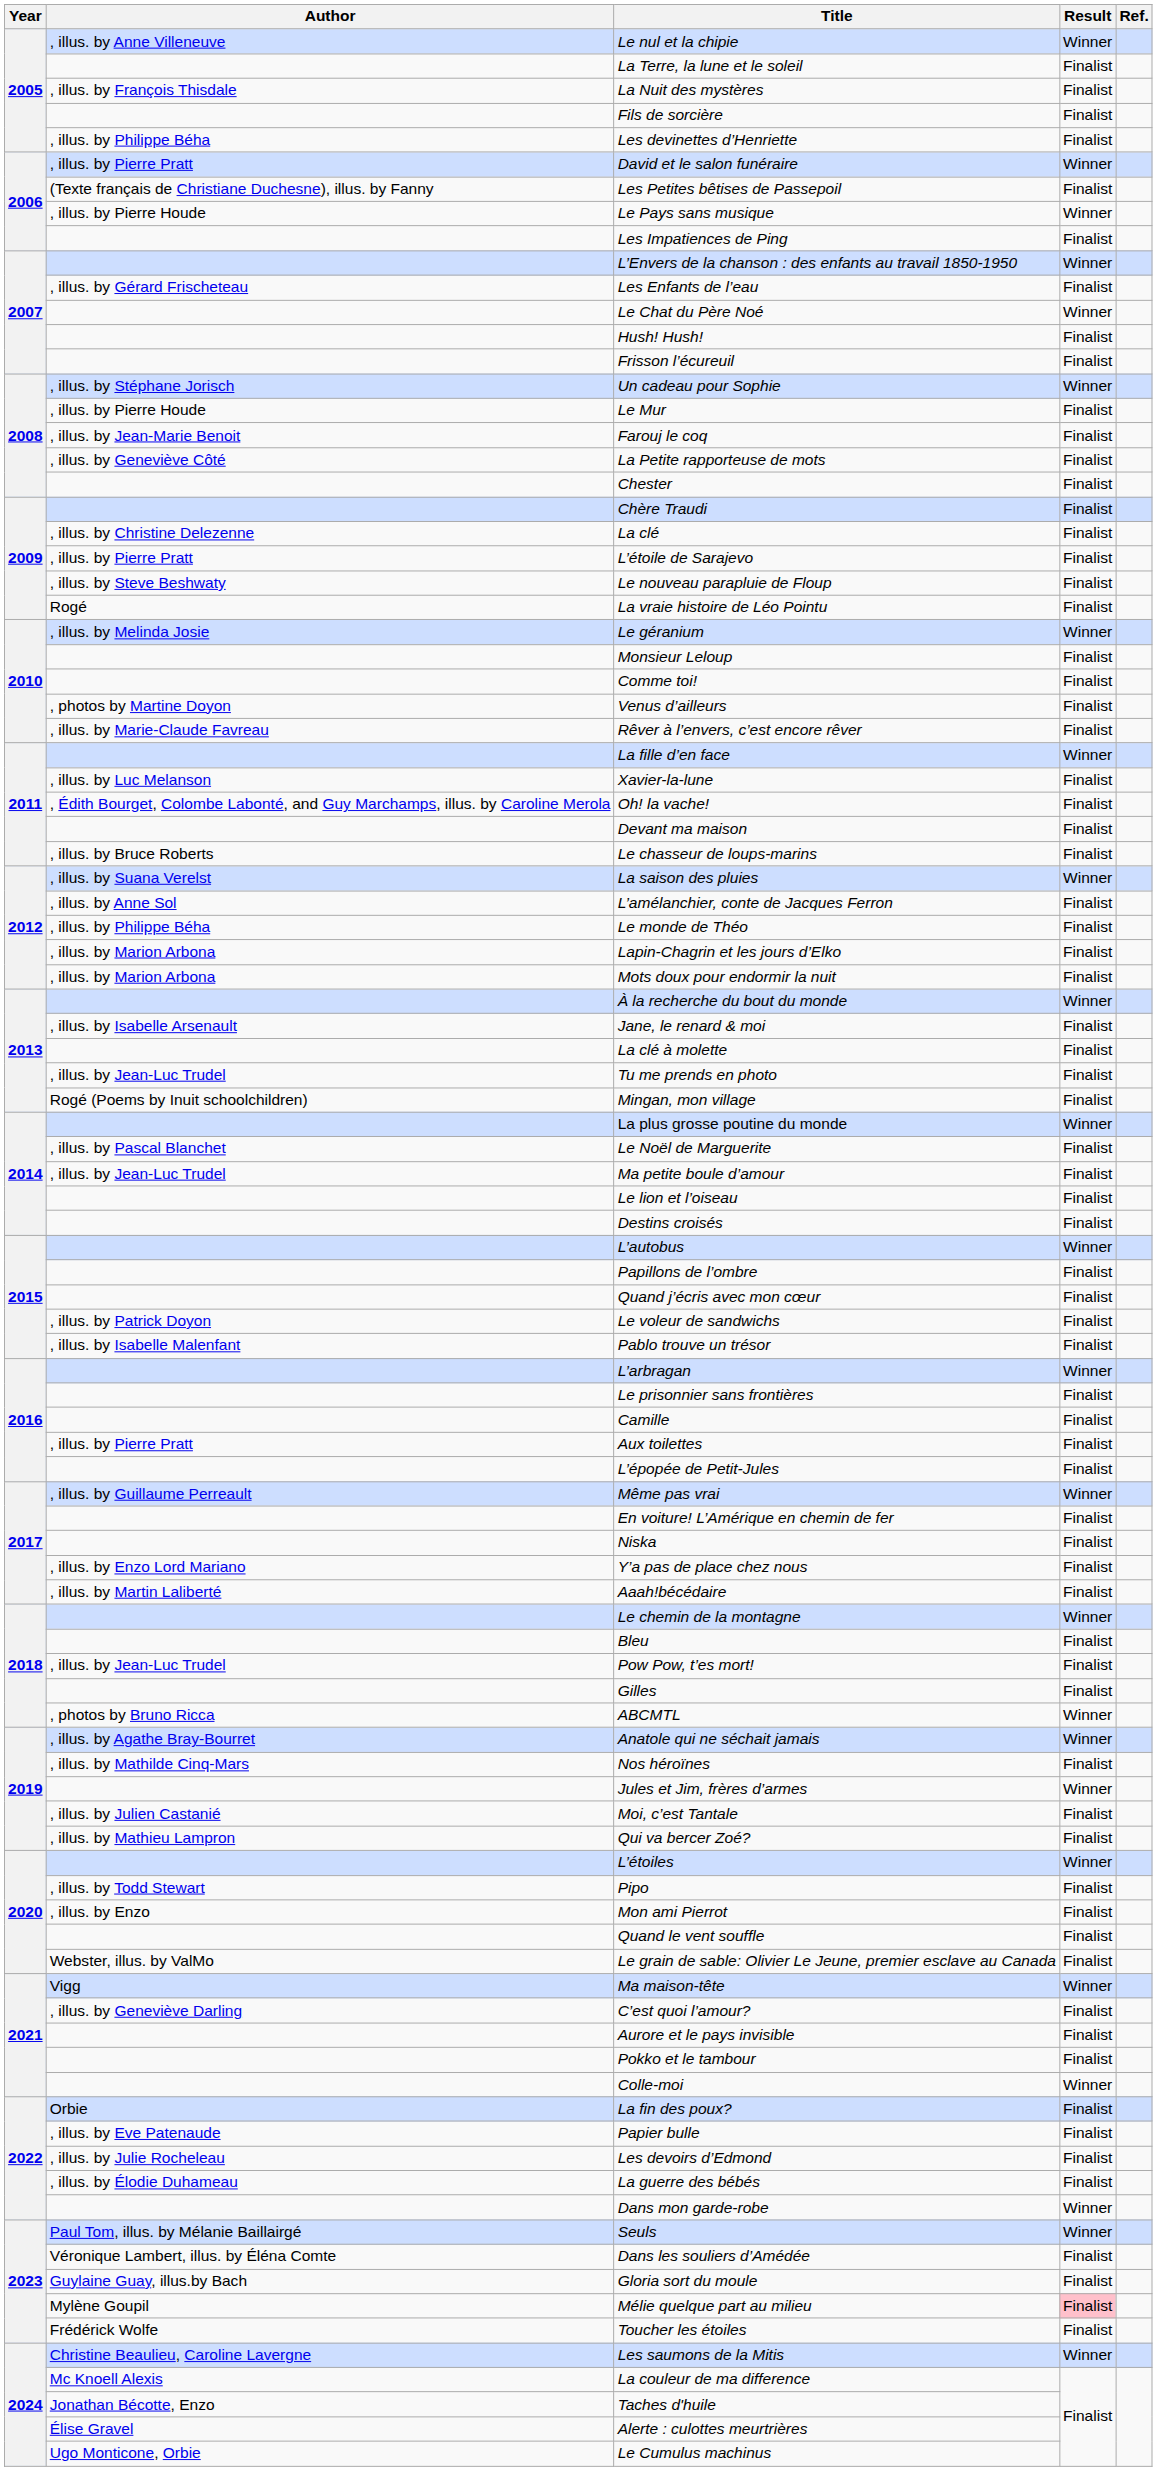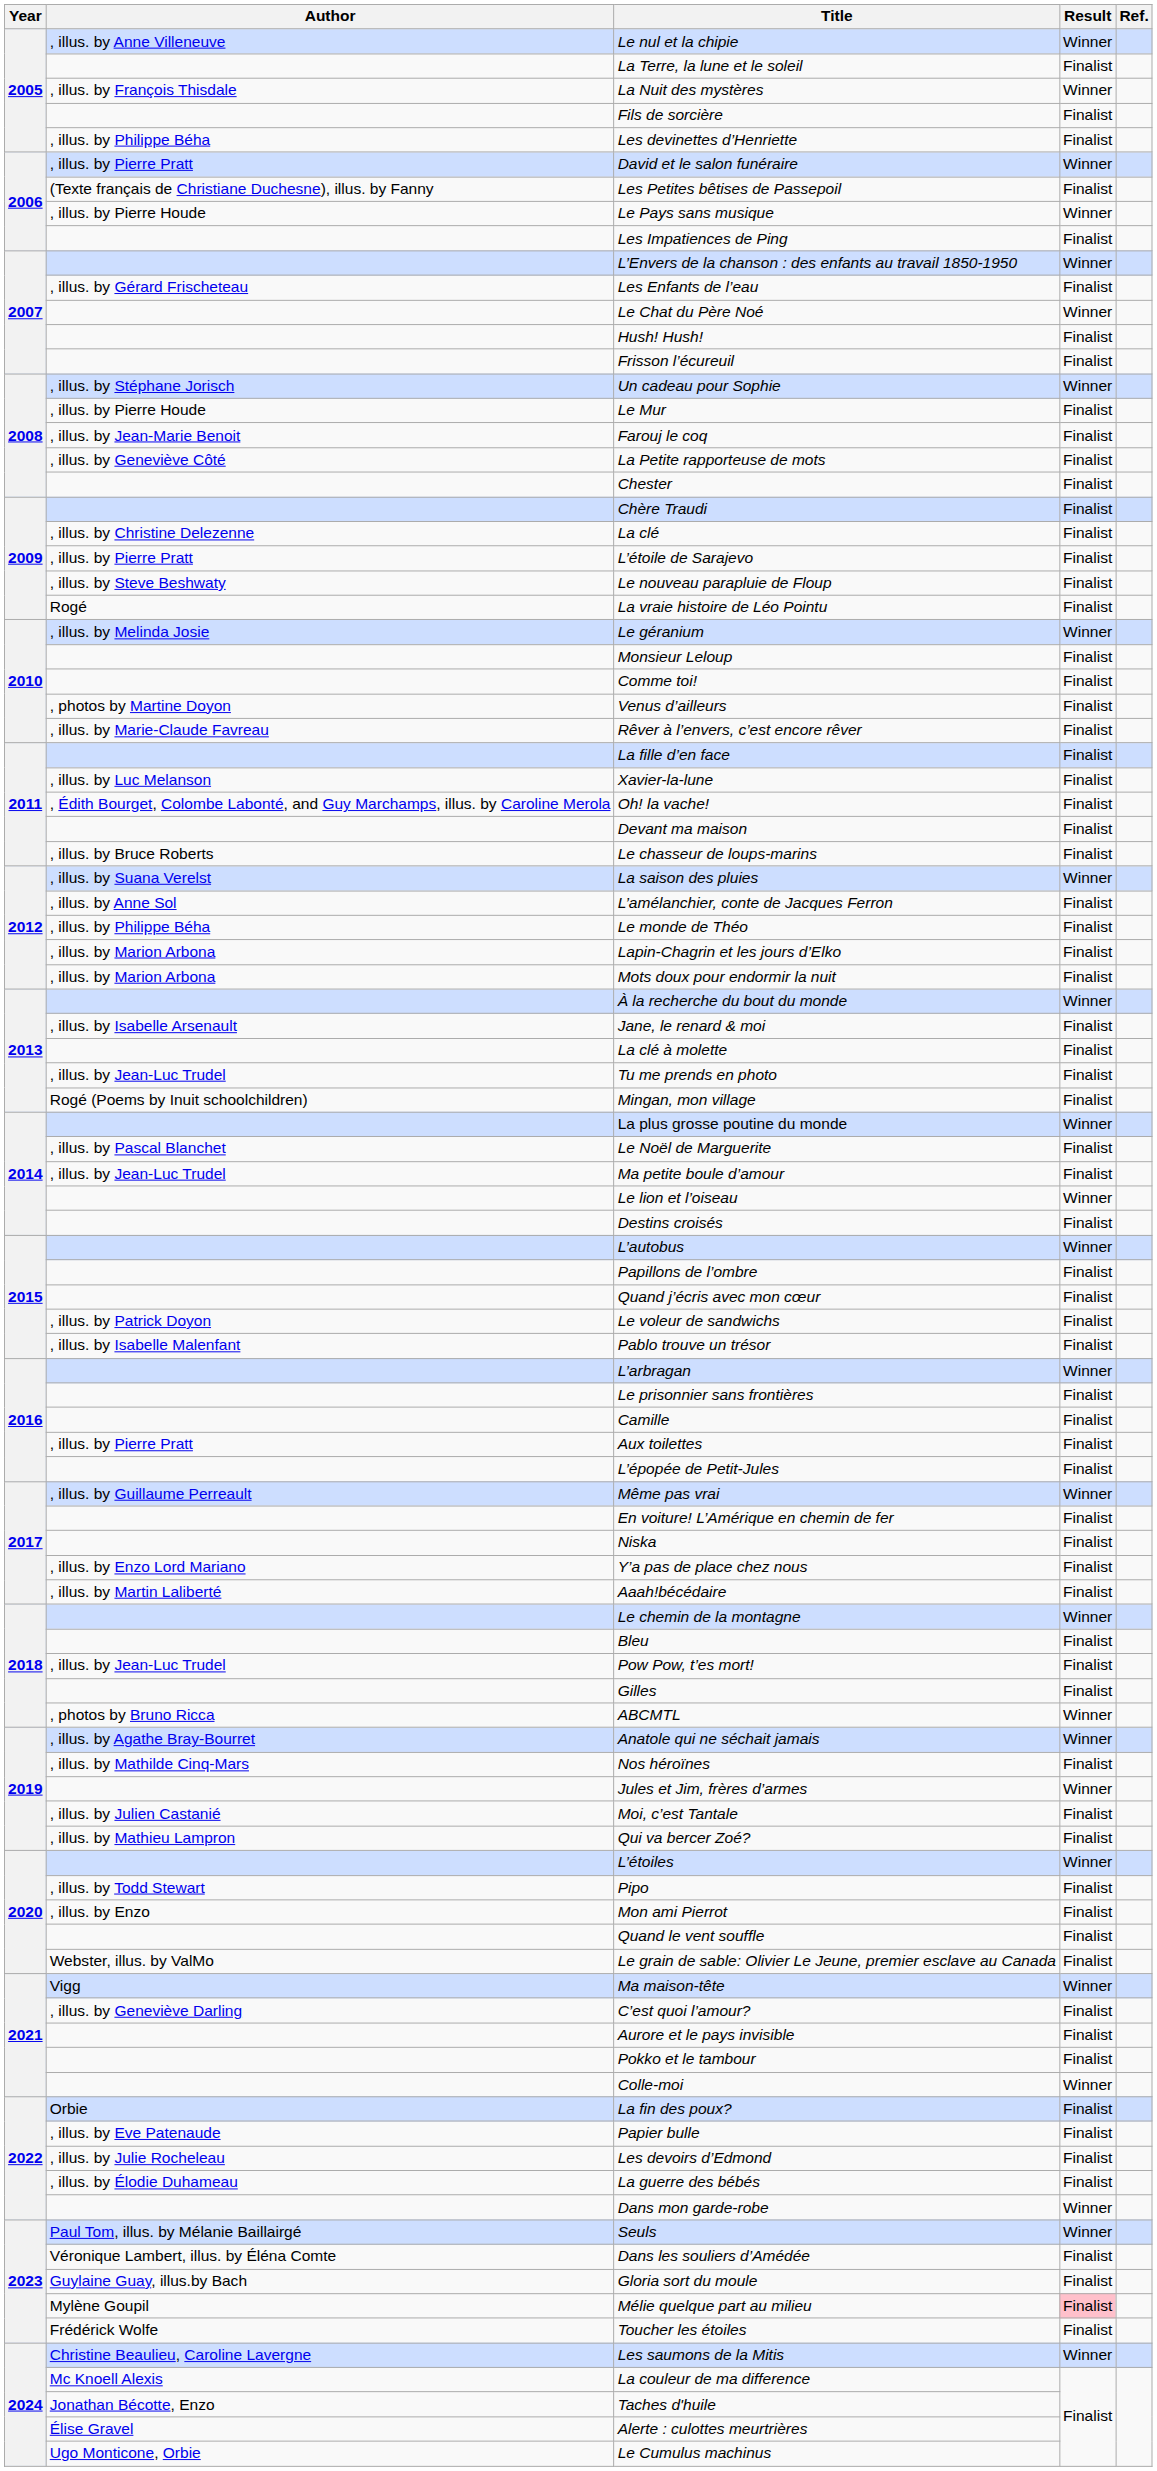La Nuit des mystères | Result: Finalist -> Winner
La fille d’en face | Result: Winner -> Finalist
Le lion et l’oiseau | Result: Finalist -> Winner
